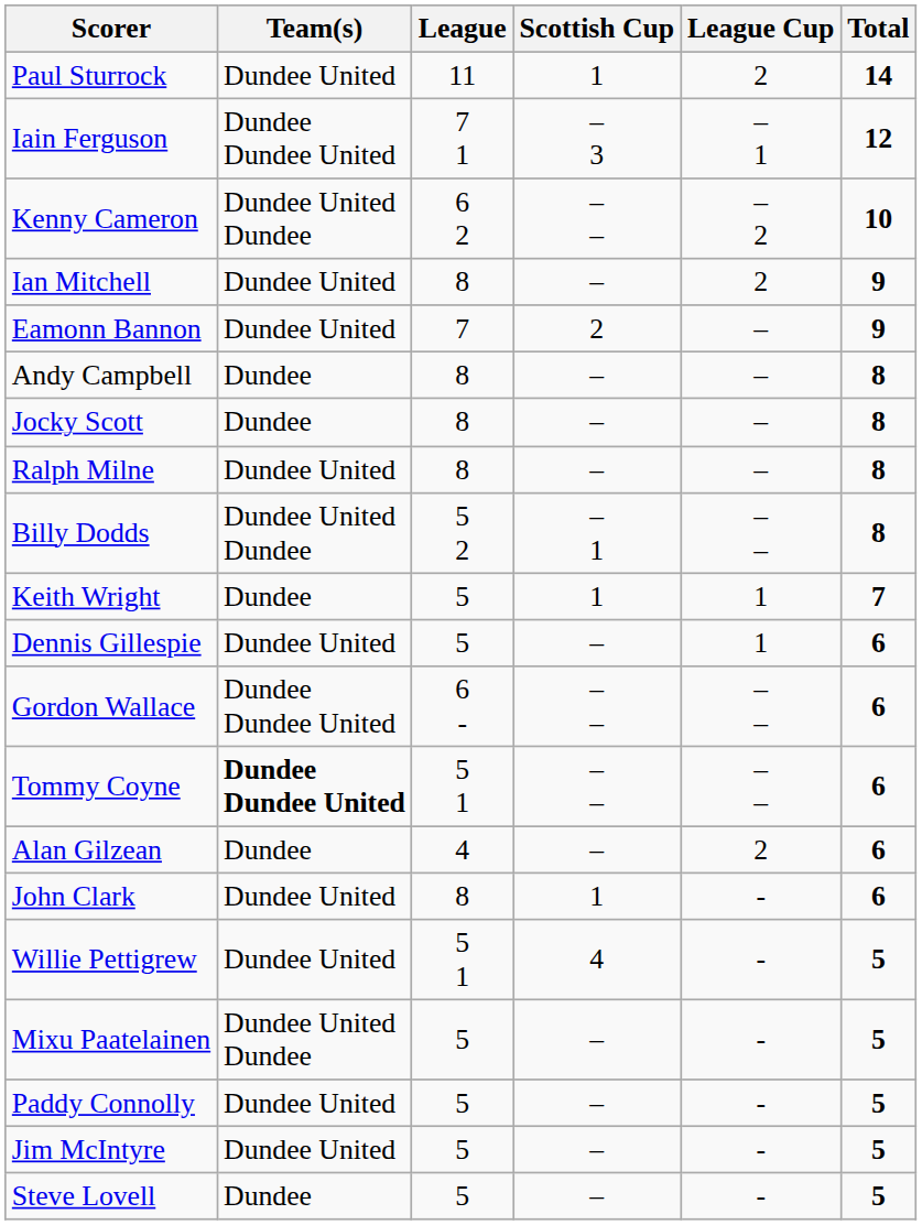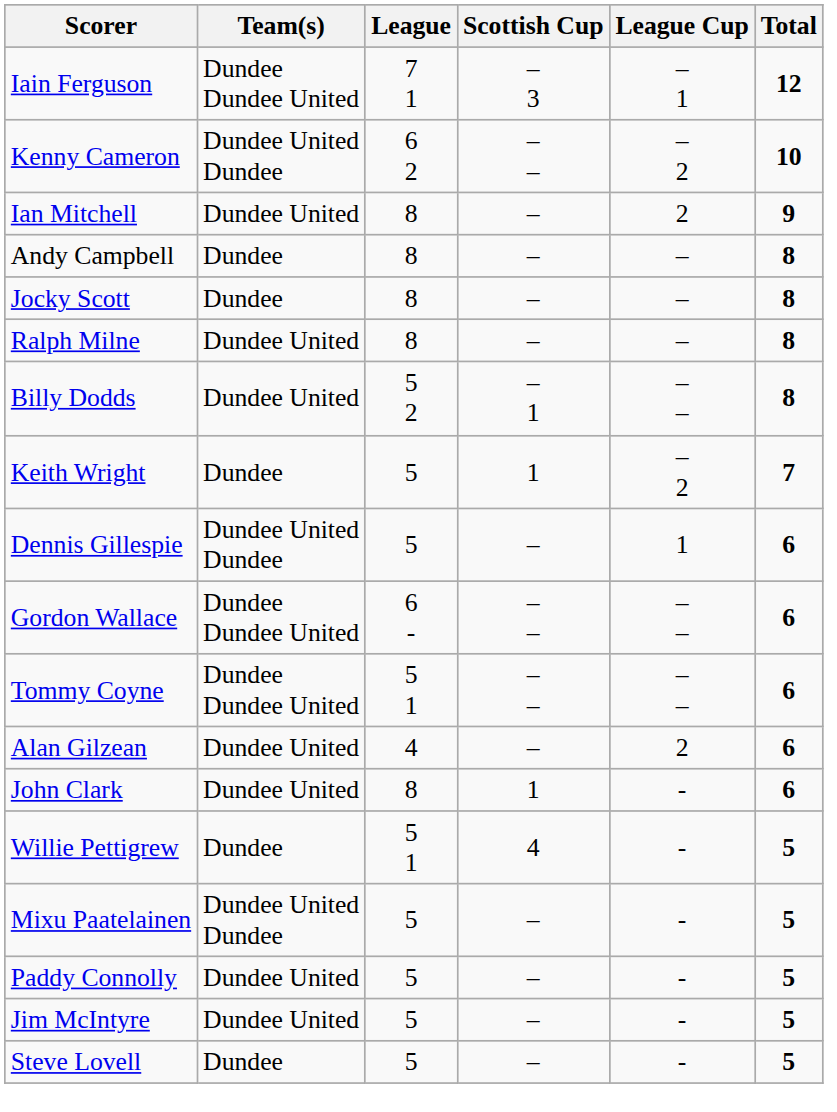- row: Paul Sturrock | Dundee United | 11 | 1 | 2 | 14
- row: Eamonn Bannon | Dundee United | 7 | 2 | – | 9
Billy Dodds | Team(s): Dundee United Dundee -> Dundee United
Keith Wright | League Cup: 1 -> – 2
Dennis Gillespie | Team(s): Dundee United -> Dundee United Dundee
Tommy Coyne | Team(s): bold -> normal
Alan Gilzean | Team(s): Dundee -> Dundee United
Willie Pettigrew | Team(s): Dundee United -> Dundee
